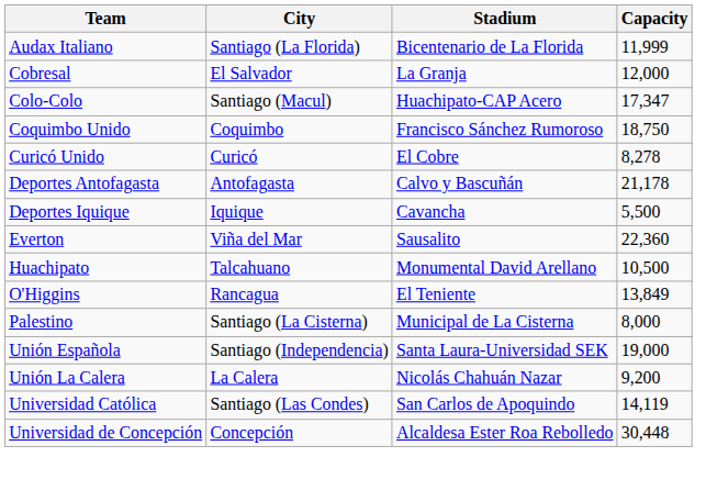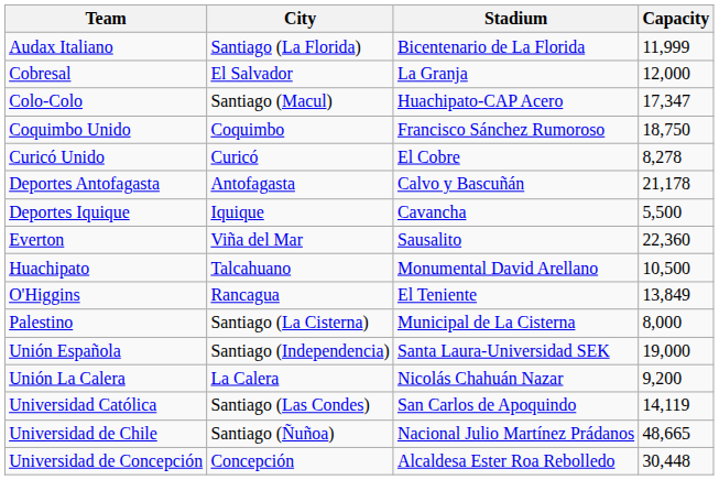+ row: Universidad de Chile | Santiago (Ñuñoa) | Nacional Julio Martínez Prádanos | 48,665
